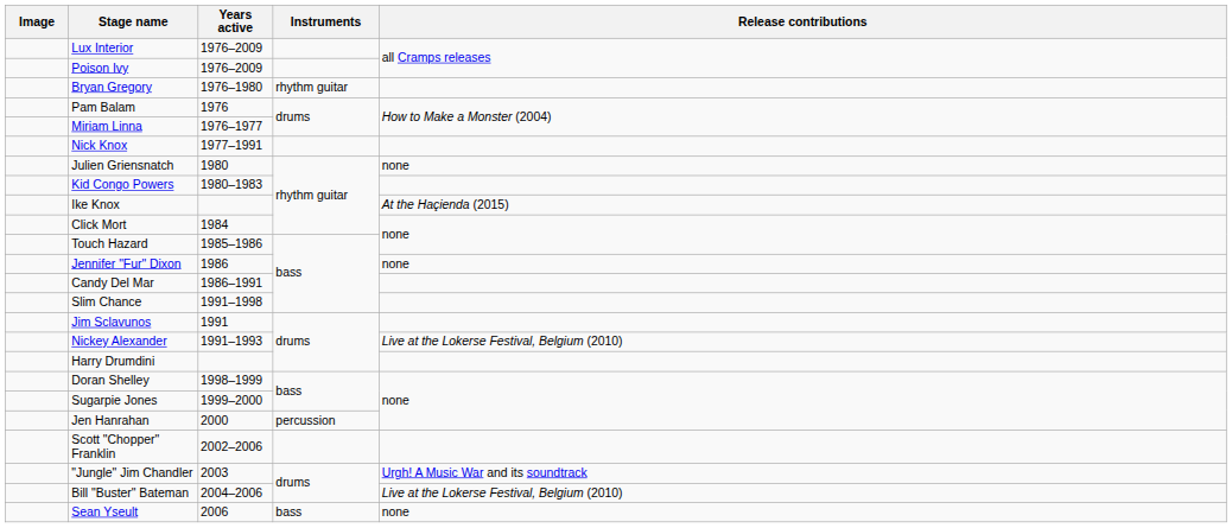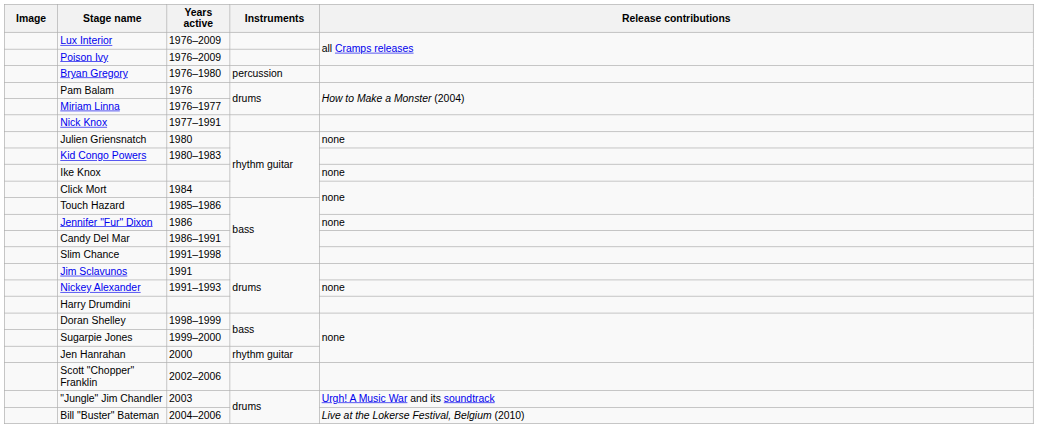Bryan Gregory | Instruments: rhythm guitar -> percussion
Ike Knox | Release contributions: At the Haçienda (2015) -> none
Nickey Alexander | Release contributions: Live at the Lokerse Festival, Belgium (2010) -> none
Jen Hanrahan | Instruments: percussion -> rhythm guitar
- row: Sean Yseult | 2006 | bass | none
